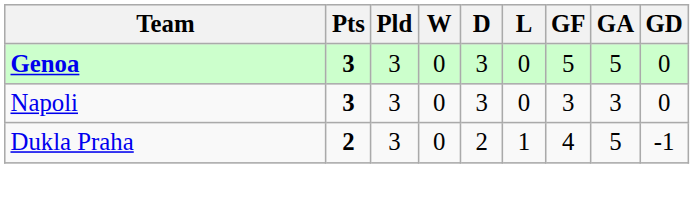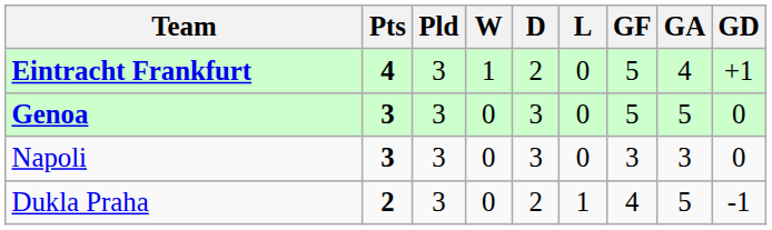+ row: Eintracht Frankfurt | 4 | 3 | 1 | 2 | 0 | 5 | 4 | +1
